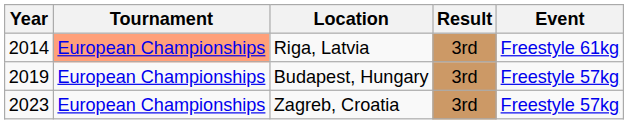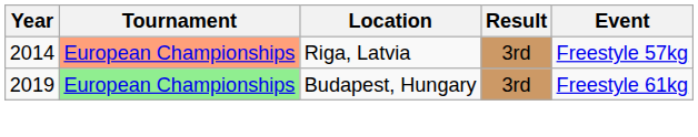Riga, Latvia | Event: Freestyle 61kg -> Freestyle 57kg
Budapest, Hungary | Tournament: no background -> lightgreen background
Budapest, Hungary | Event: Freestyle 57kg -> Freestyle 61kg
- row: 2023 | European Championships | Zagreb, Croatia | 3rd | Freestyle 57kg
